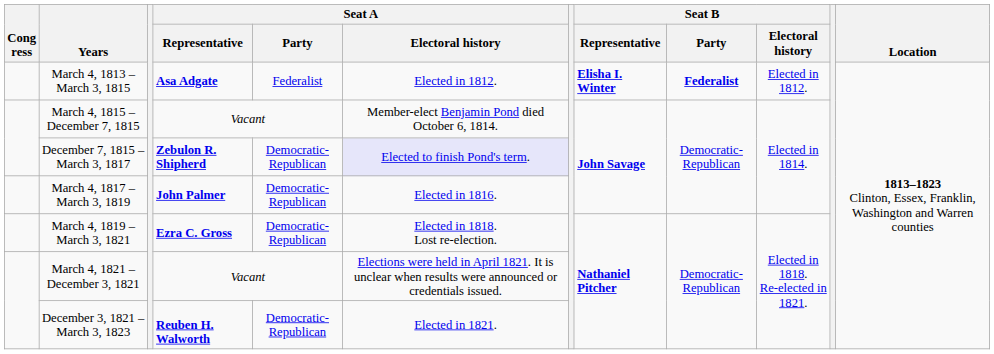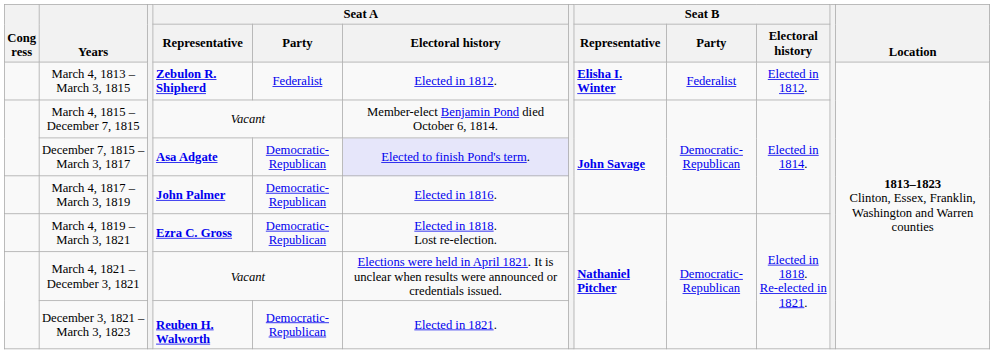March 4, 1813 – March 3, 1815 | Seat A / Representative: Asa Adgate -> Zebulon R. Shipherd
March 4, 1813 – March 3, 1815 | Seat B / Party: bold -> normal
December 7, 1815 – March 3, 1817 | Seat A / Representative: Zebulon R. Shipherd -> Asa Adgate
